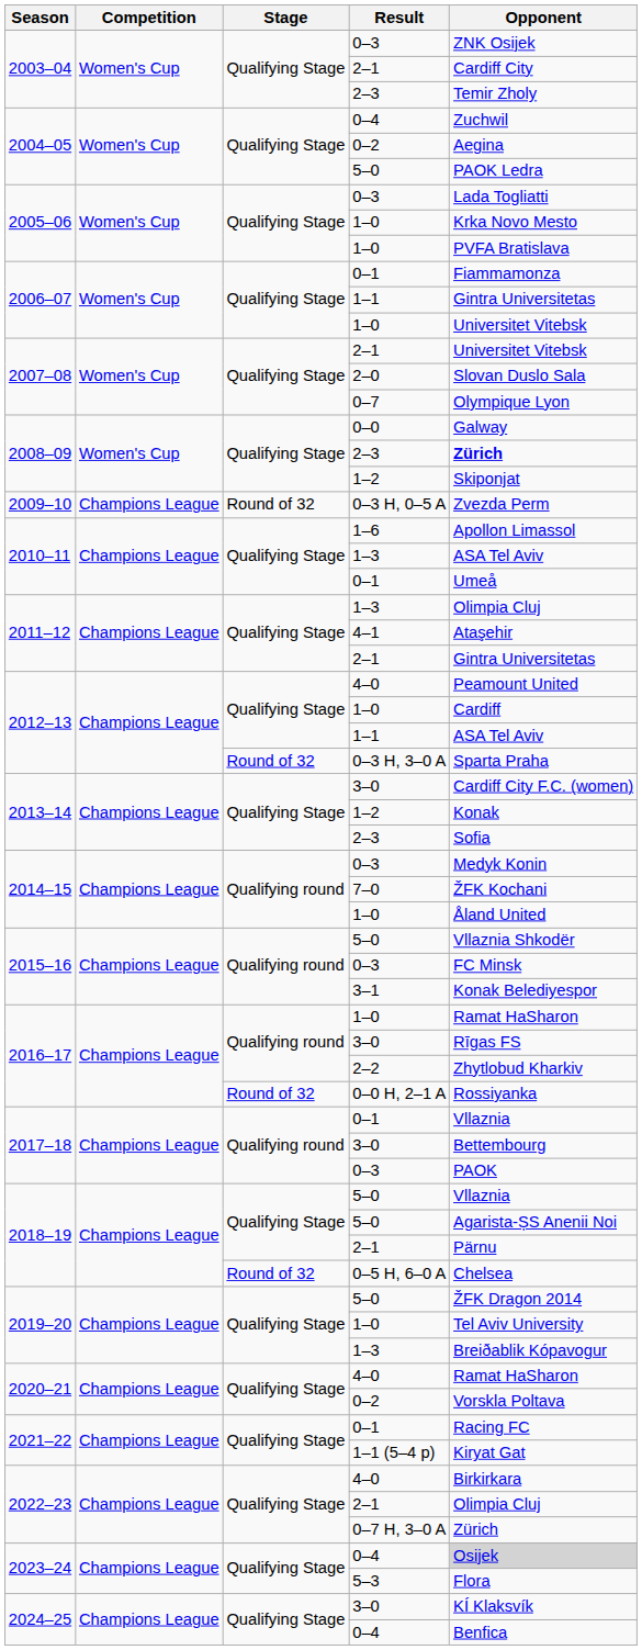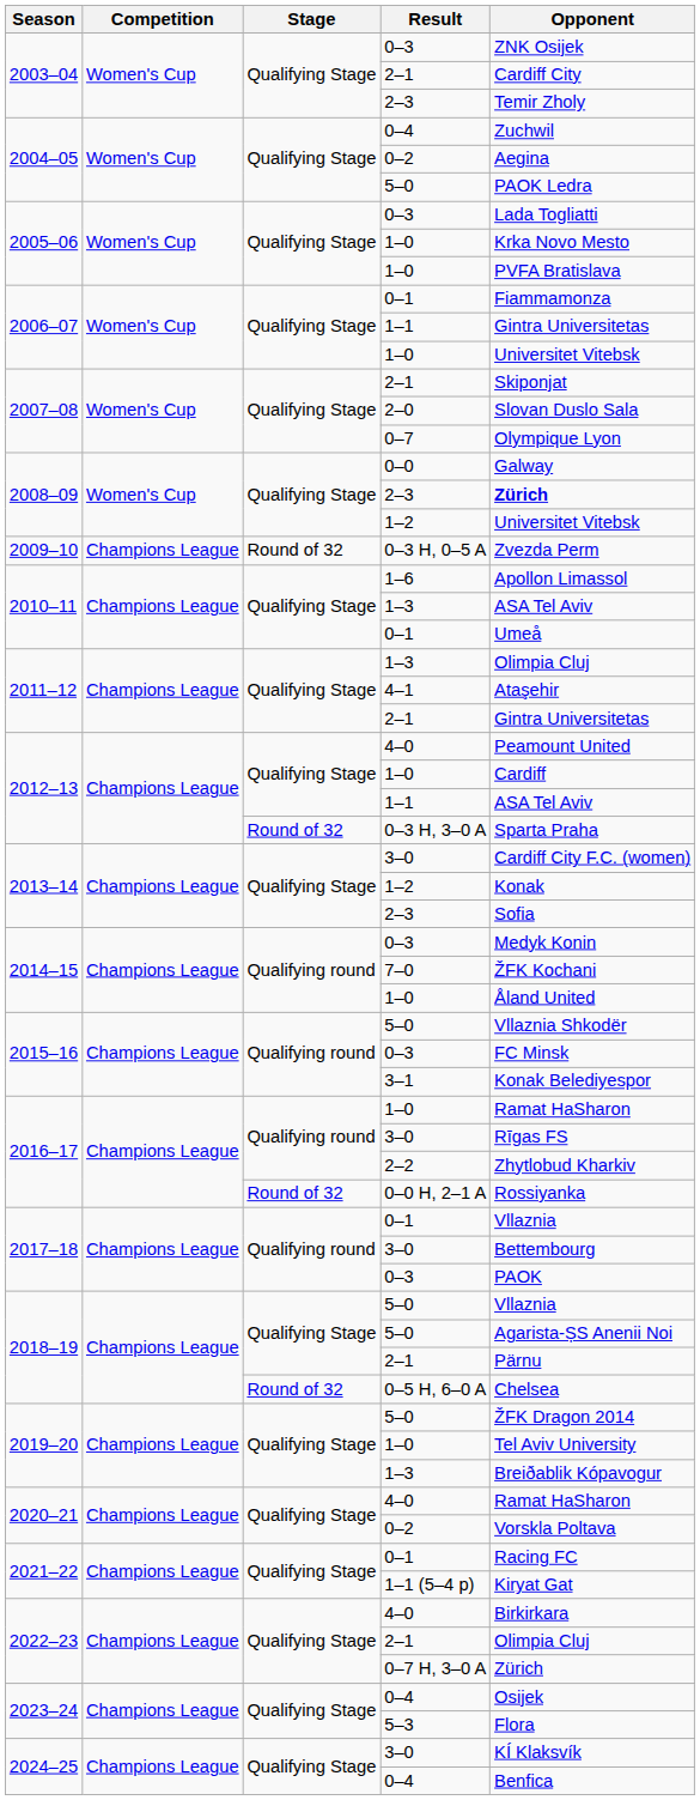2007–08 / 2–1 | Opponent: Universitet Vitebsk -> Skiponjat
2008–09 / 1–2 | Opponent: Skiponjat -> Universitet Vitebsk
2023–24 / 0–4 | Opponent: lightgrey background -> no background
